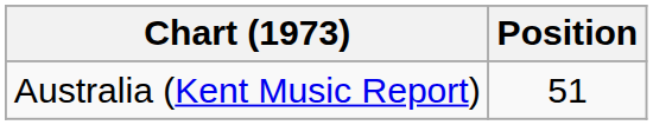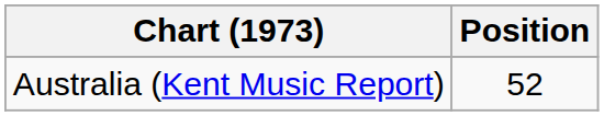Australia (Kent Music Report) | Position: 51 -> 52
